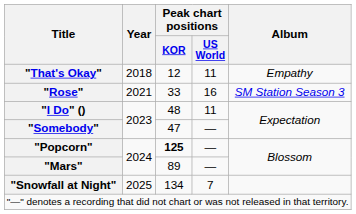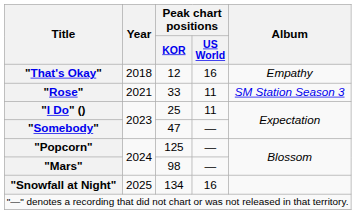"That's Okay" | Peak chart positions / US World: 11 -> 16
"Rose" | Peak chart positions / US World: 16 -> 11
"I Do" () | Peak chart positions / KOR: 48 -> 25
"Popcorn" | Peak chart positions / KOR: bold -> normal
"Mars" | Peak chart positions / KOR: 89 -> 98
"Snowfall at Night" | Peak chart positions / US World: 7 -> 16
